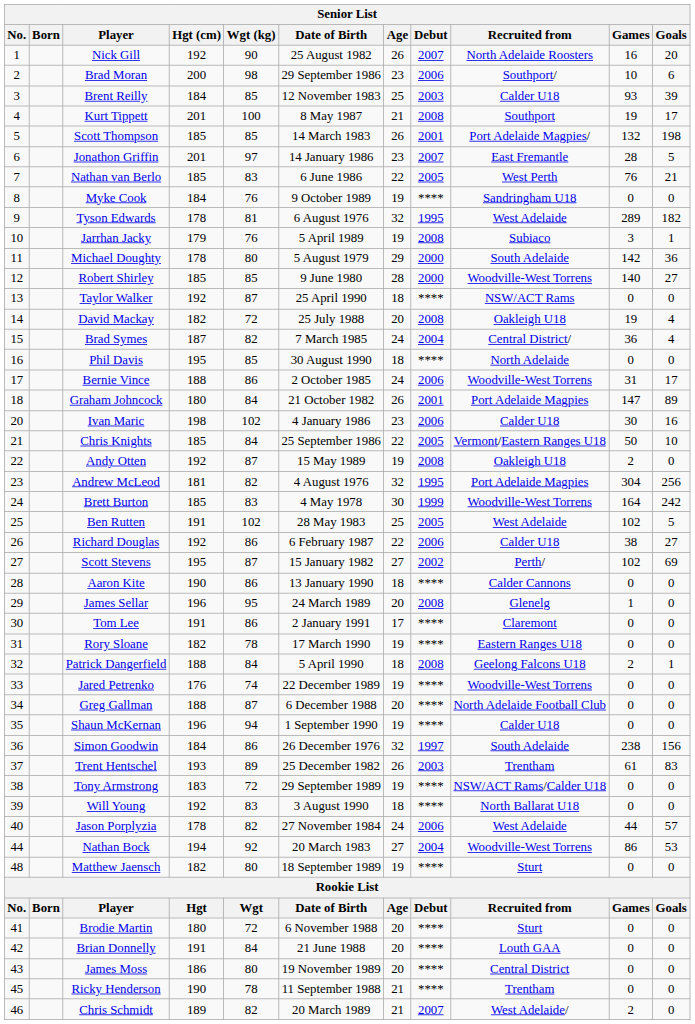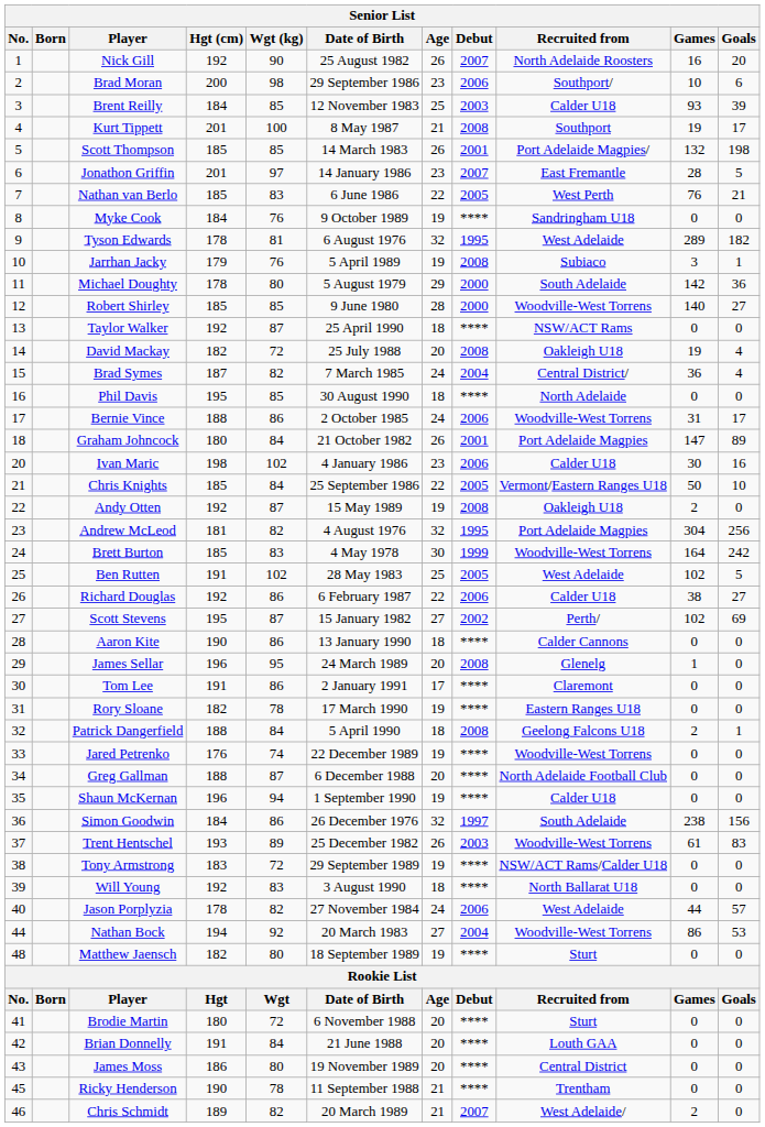Trent Hentschel | Recruited from: Trentham -> Woodville-West Torrens
